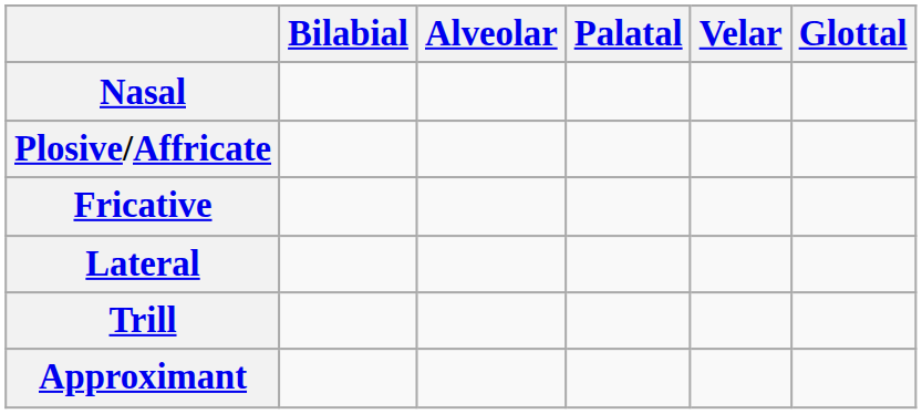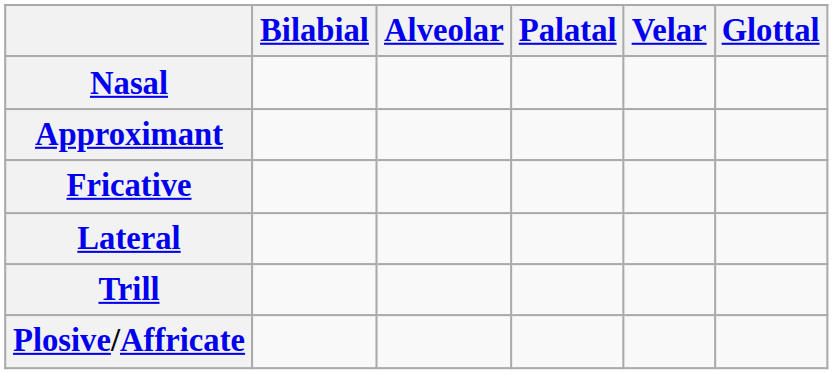rows swapped: Plosive/Affricate <-> Approximant
